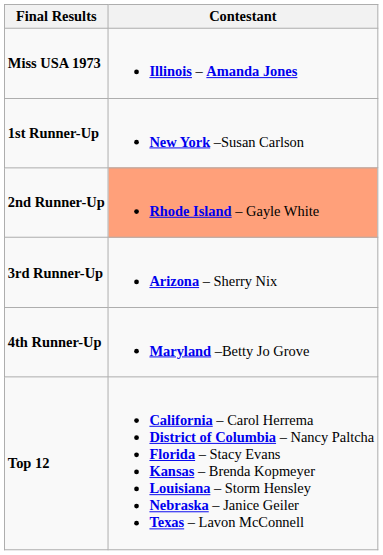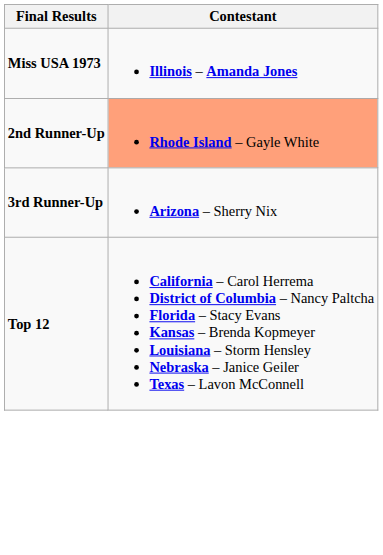- row: 1st Runner-Up | New York –Susan Carlson
- row: 4th Runner-Up | Maryland –Betty Jo Grove
